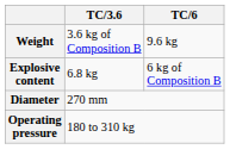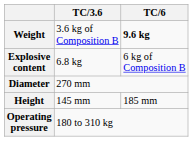Weight | TC/6: normal -> bold
+ row: Height | 145 mm | 185 mm
